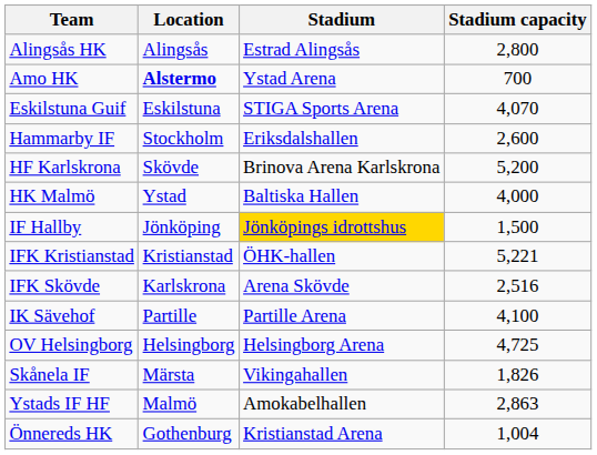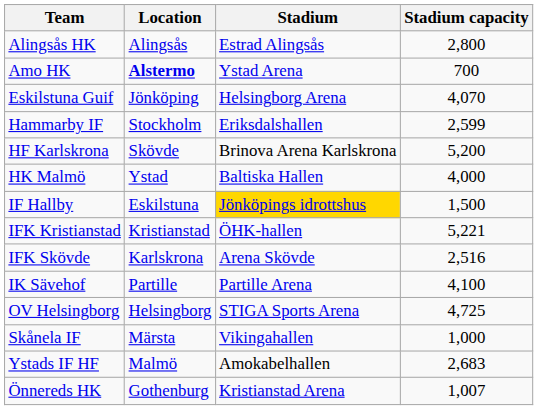Eskilstuna Guif | Location: Eskilstuna -> Jönköping
Eskilstuna Guif | Stadium: STIGA Sports Arena -> Helsingborg Arena
Hammarby IF | Stadium capacity: 2,600 -> 2,599
IF Hallby | Location: Jönköping -> Eskilstuna
OV Helsingborg | Stadium: Helsingborg Arena -> STIGA Sports Arena
Skånela IF | Stadium capacity: 1,826 -> 1,000
Ystads IF HF | Stadium capacity: 2,863 -> 2,683
Önnereds HK | Stadium capacity: 1,004 -> 1,007
